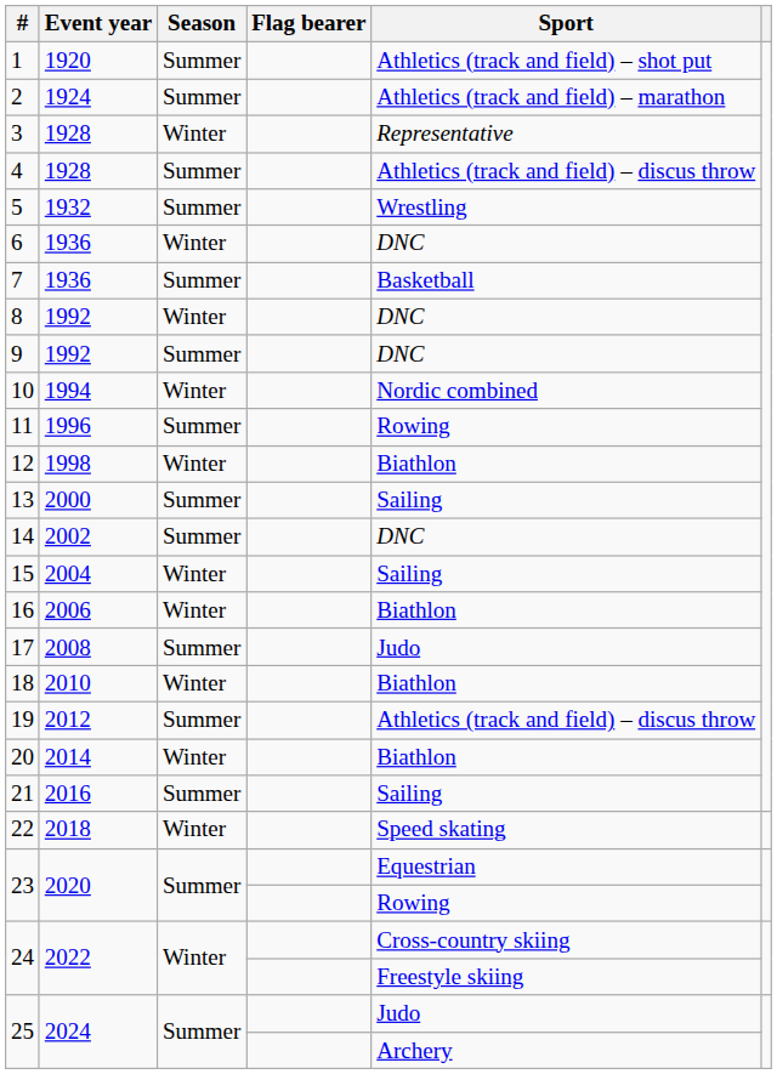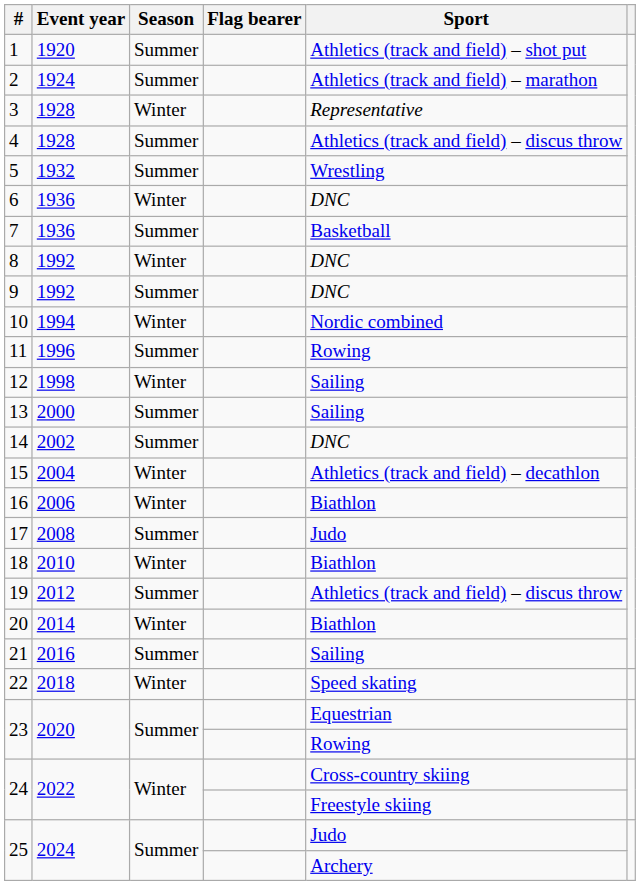12 | Sport: Biathlon -> Sailing
15 | Sport: Sailing -> Athletics (track and field) – decathlon
